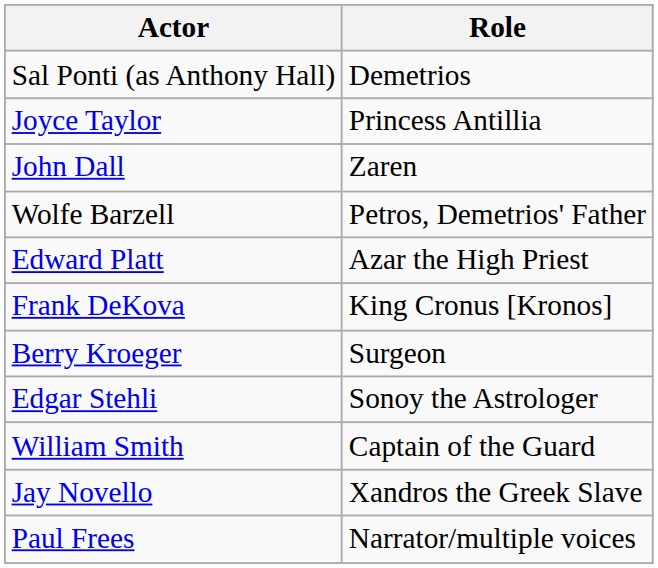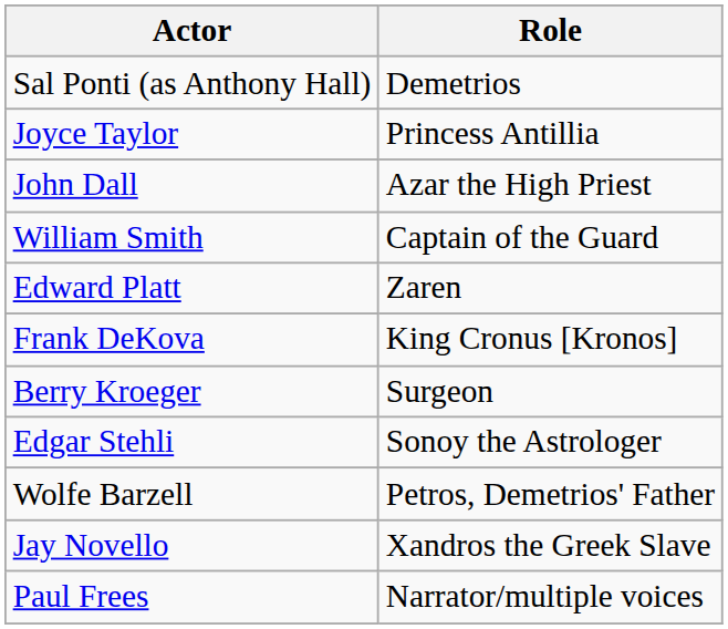John Dall | Role: Zaren -> Azar the High Priest
rows swapped: William Smith <-> Wolfe Barzell
Edward Platt | Role: Azar the High Priest -> Zaren
